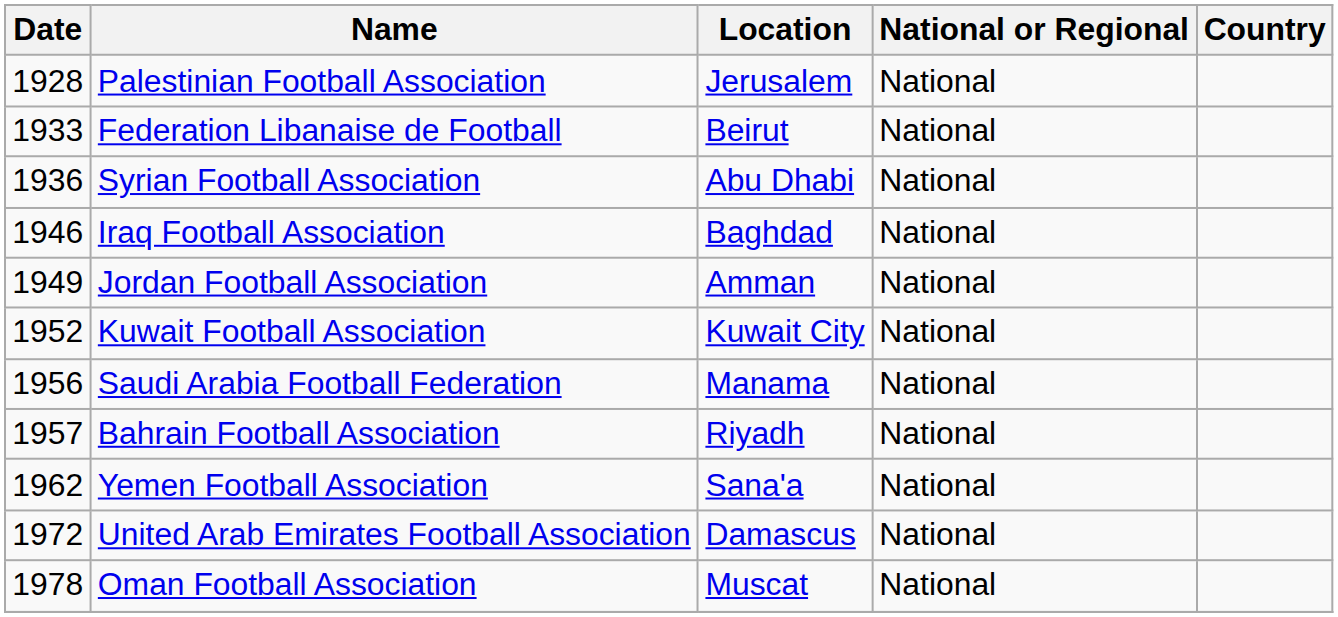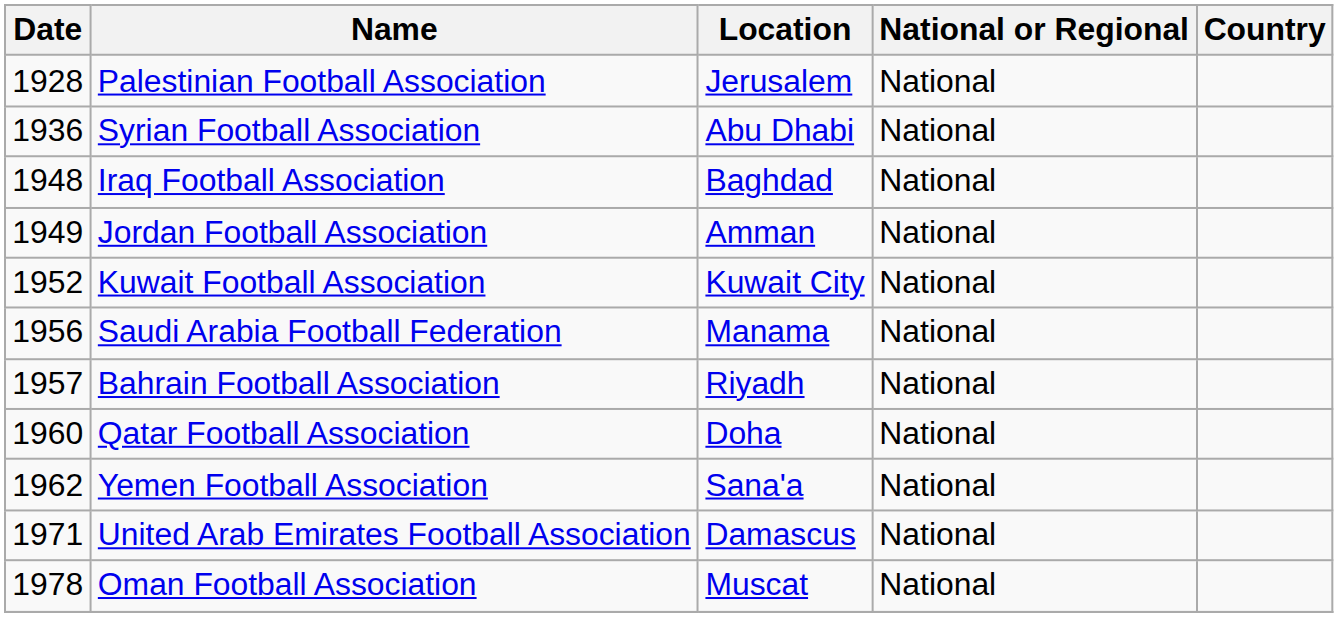- row: 1933 | Federation Libanaise de Football | Beirut | National
Iraq Football Association | Date: 1946 -> 1948
+ row: 1960 | Qatar Football Association | Doha | National
United Arab Emirates Football Association | Date: 1972 -> 1971
